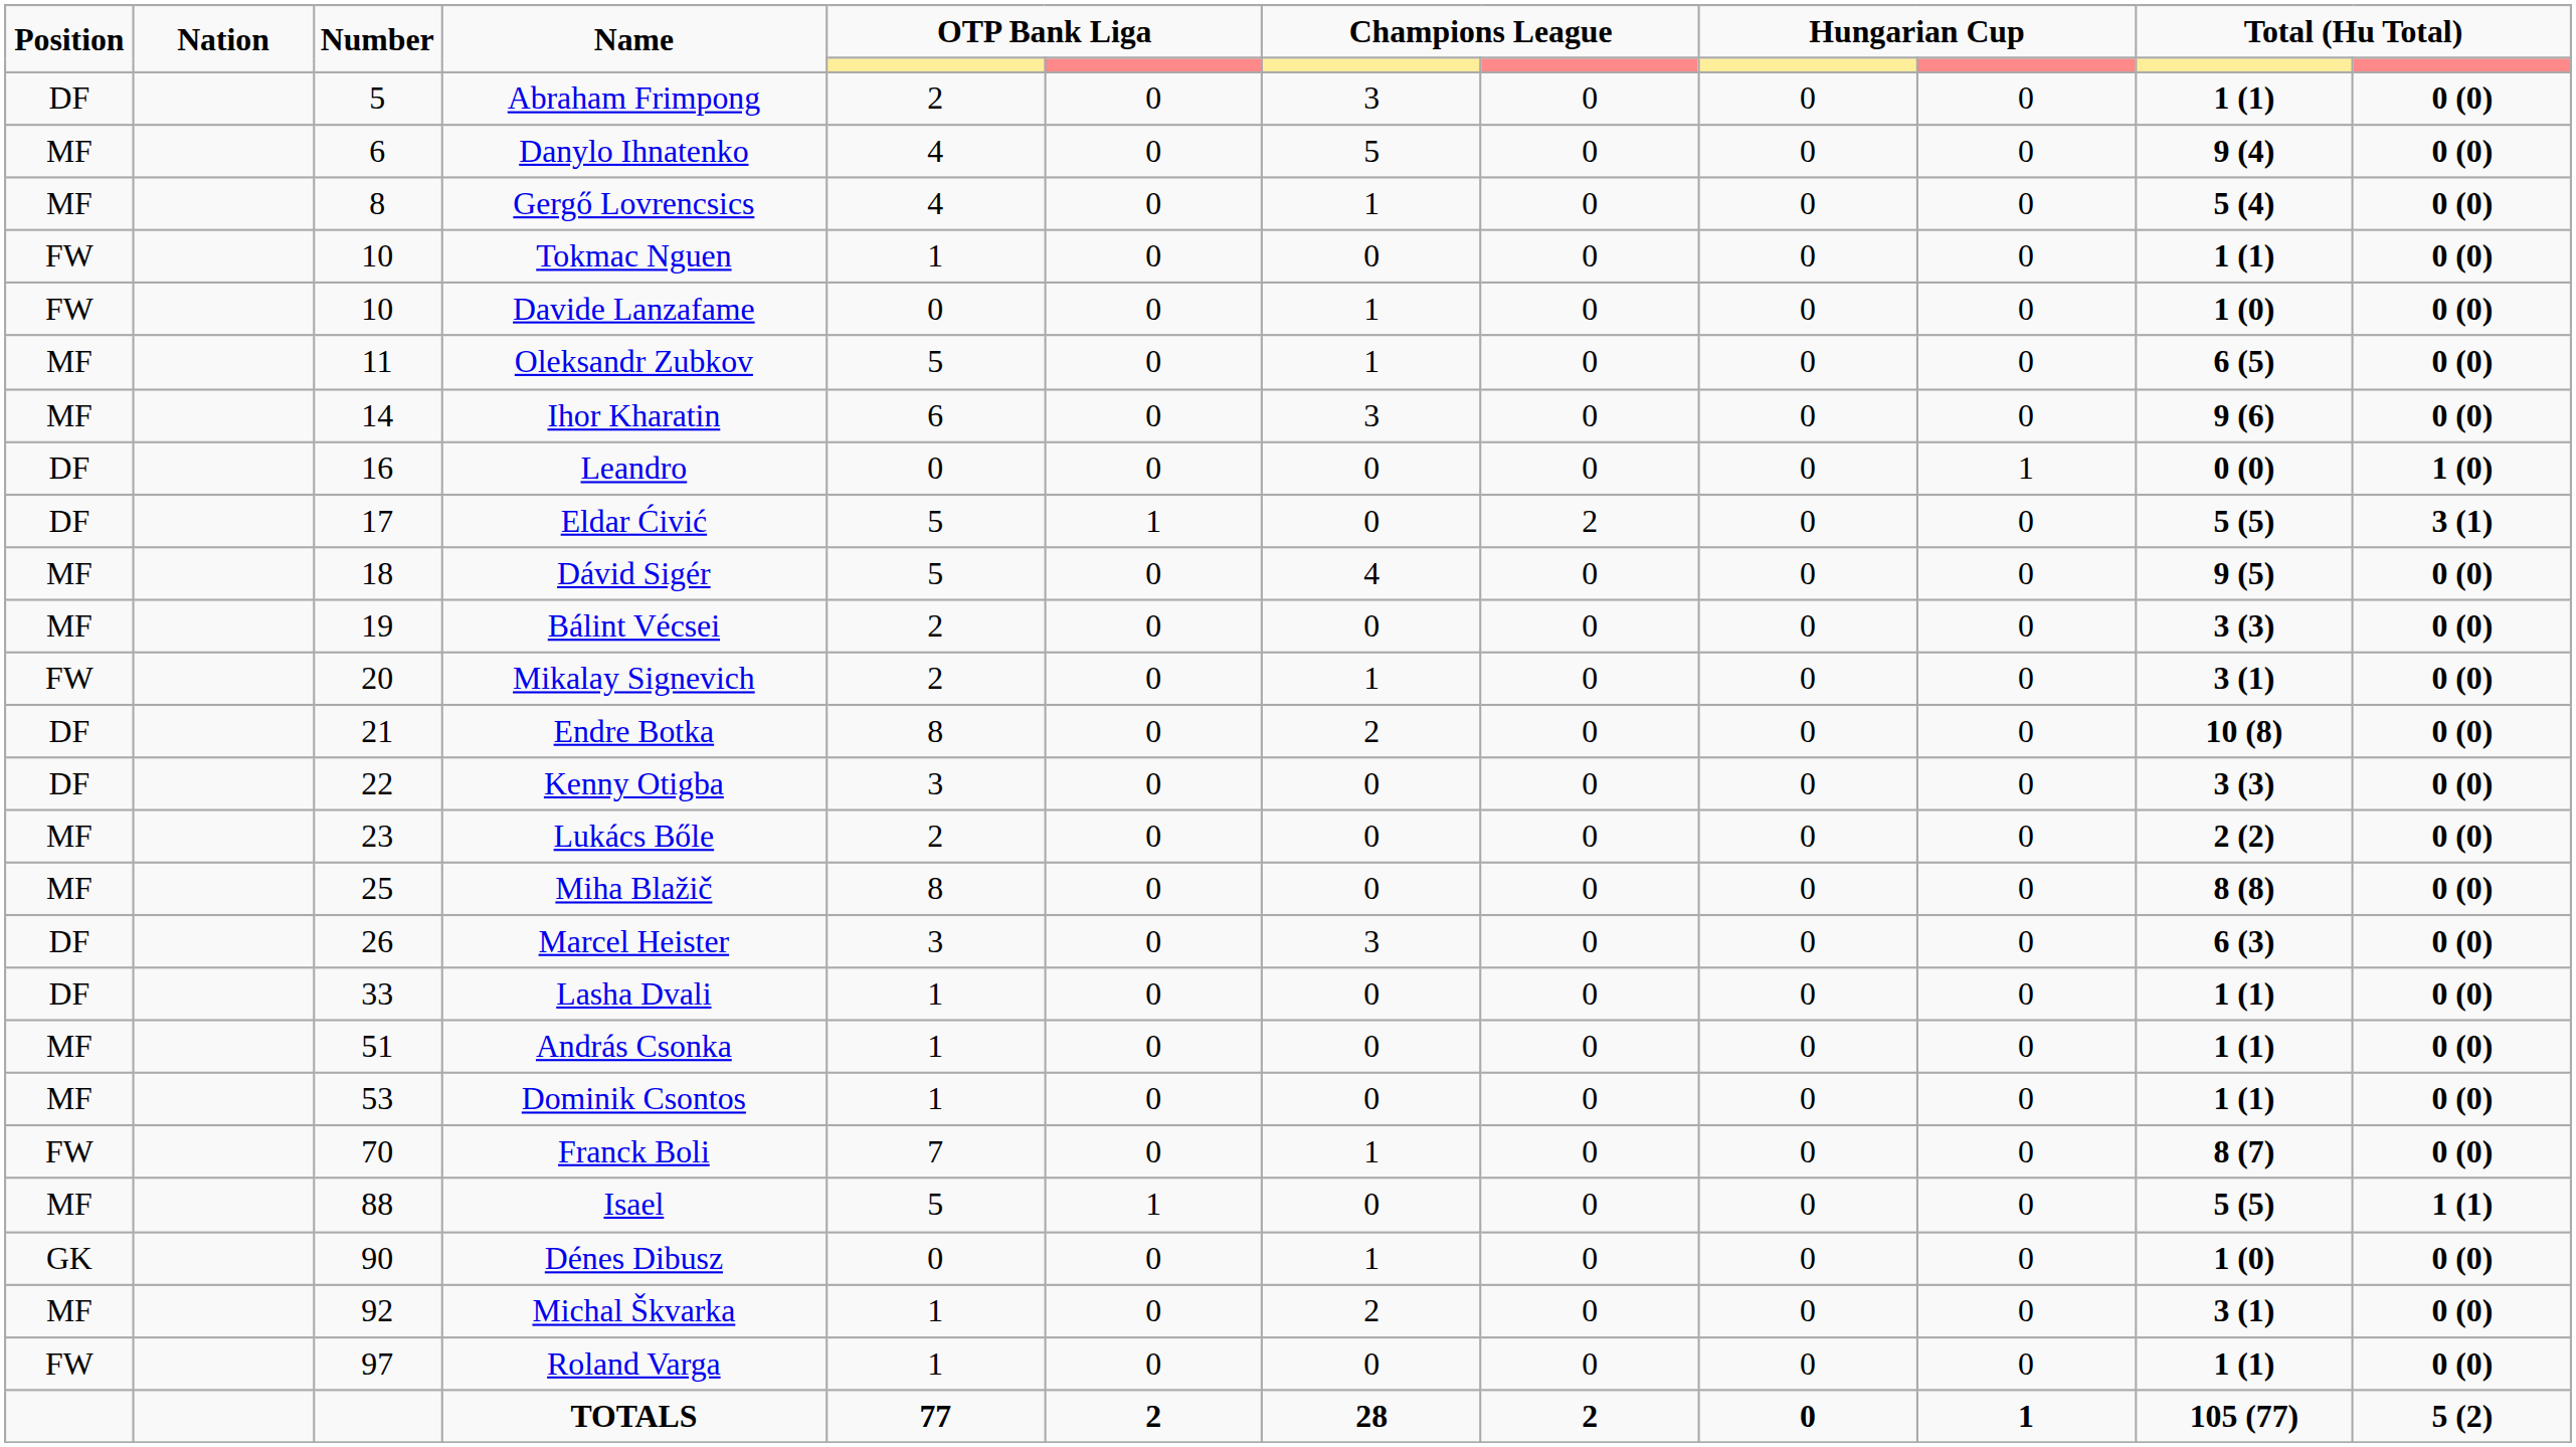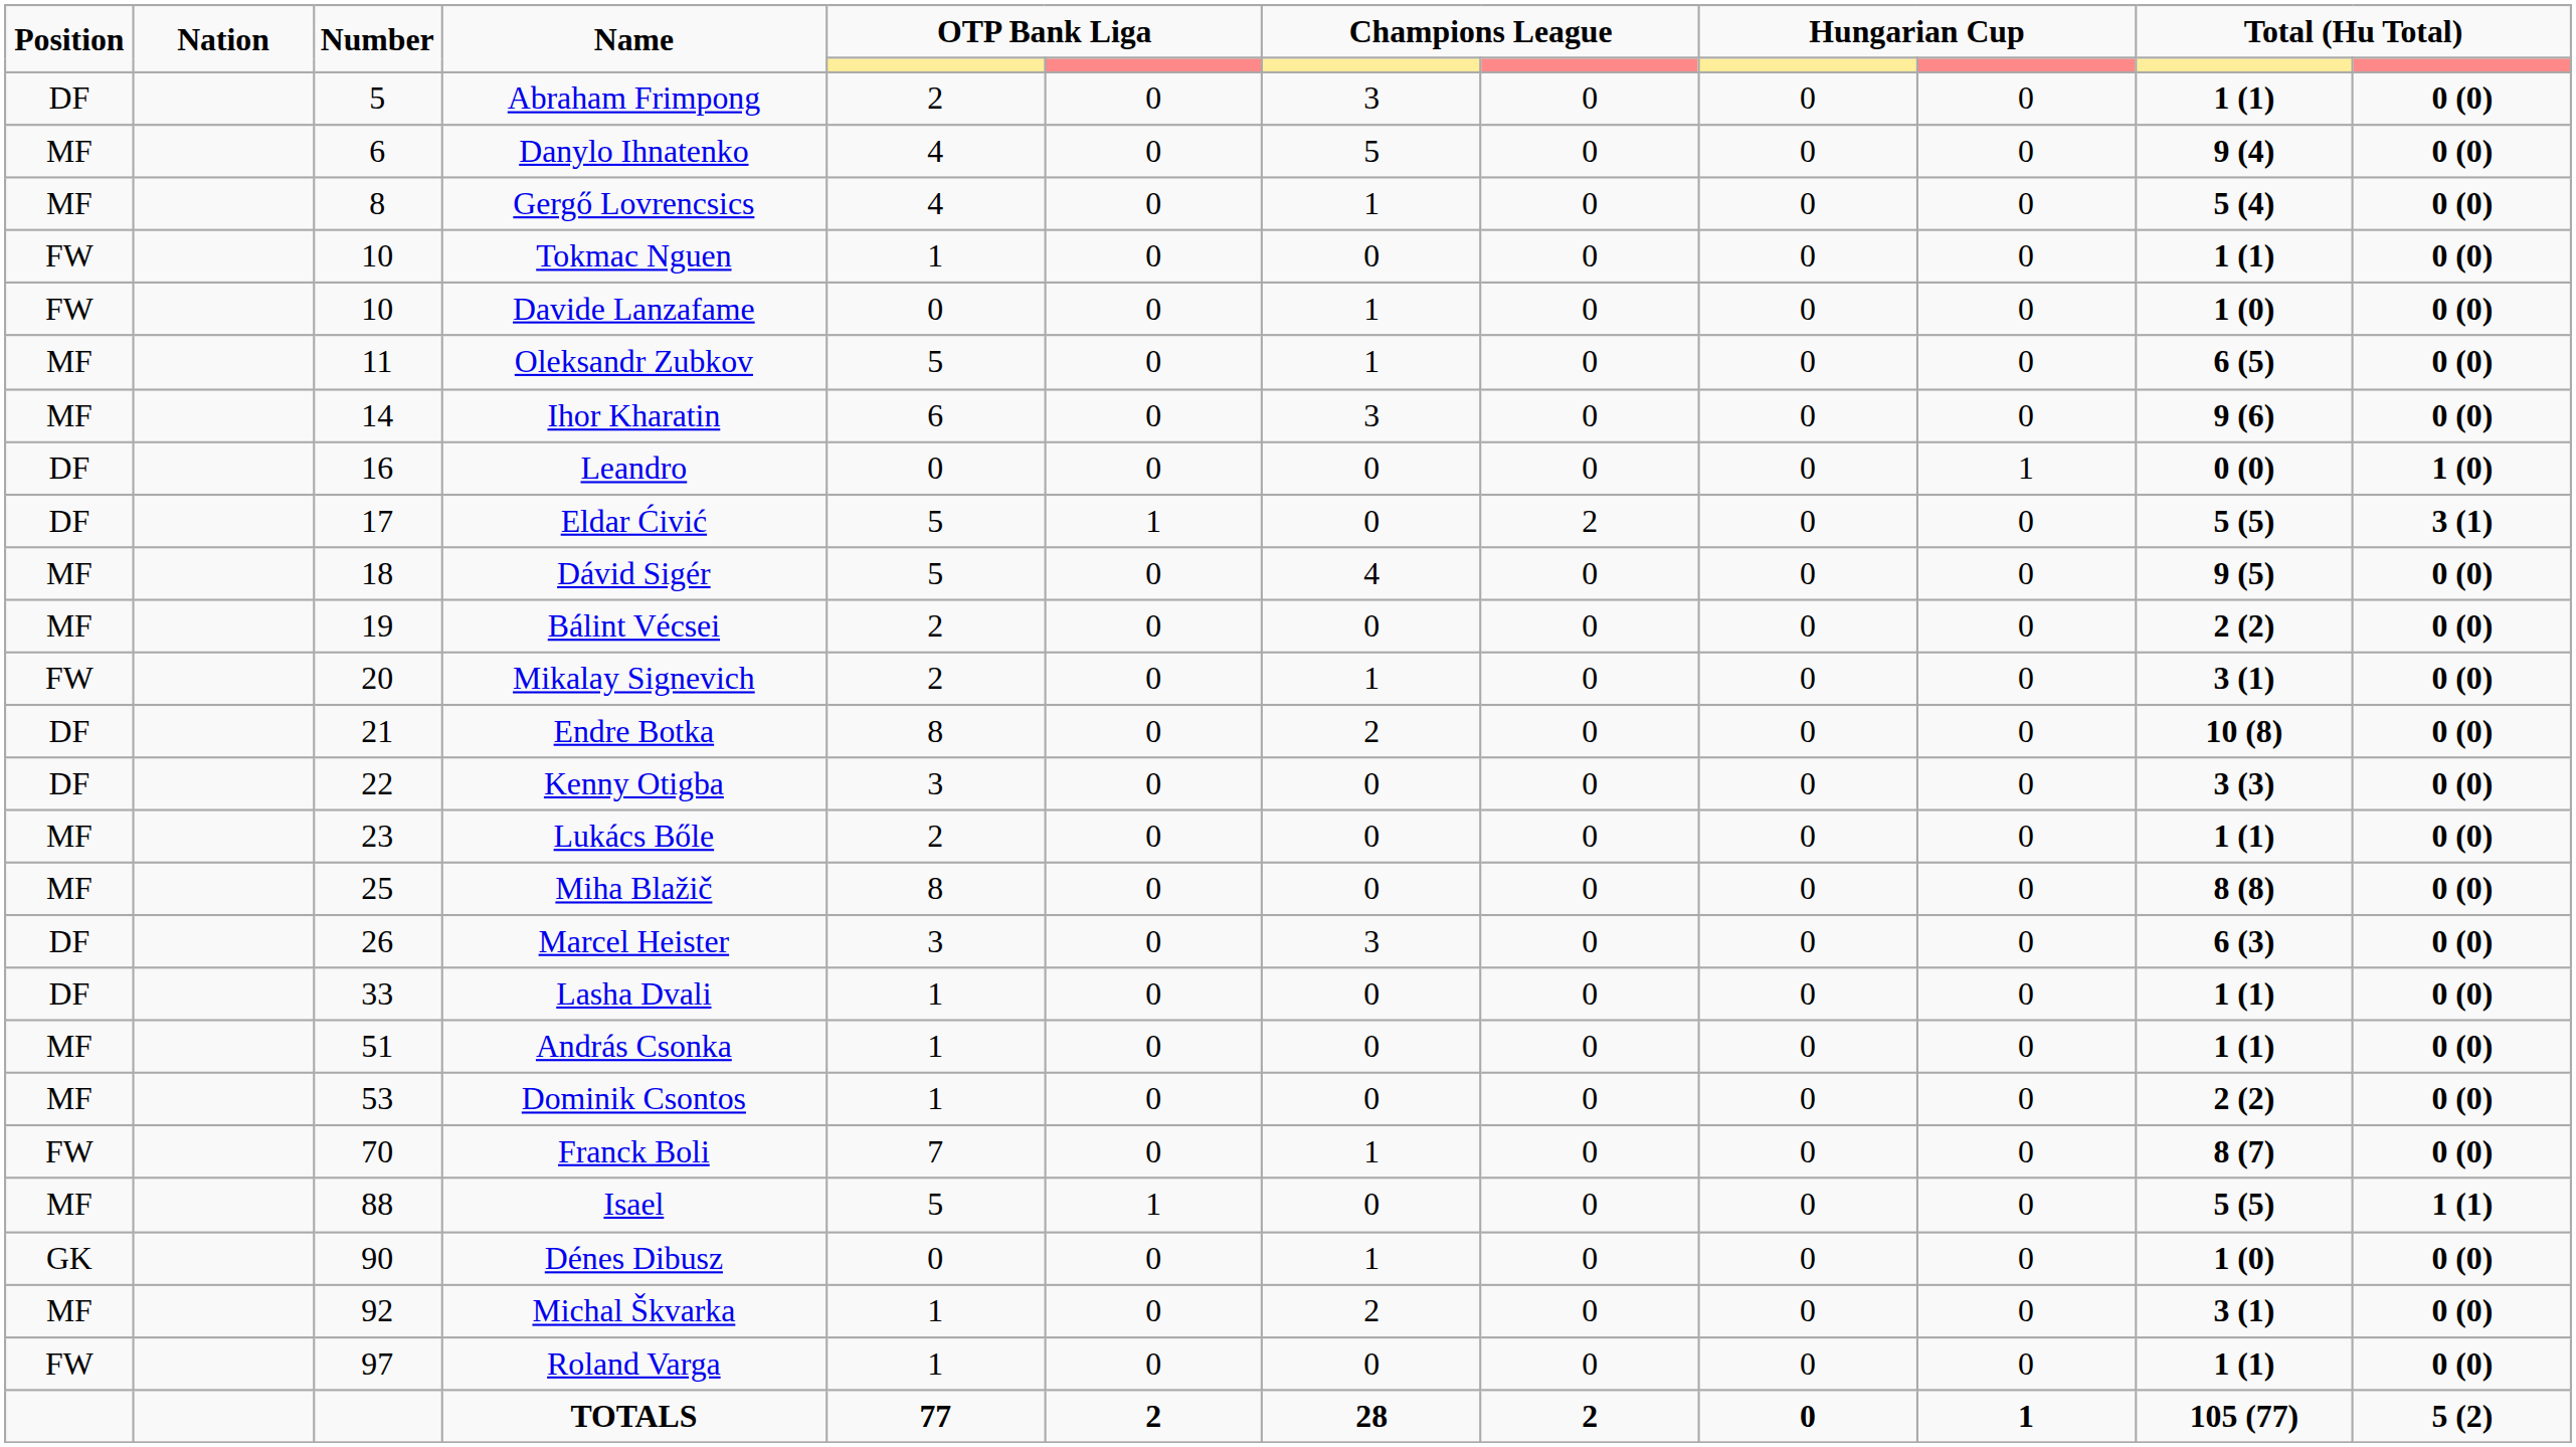Bálint Vécsei | column 11: 3 (3) -> 2 (2)
Lukács Bőle | column 11: 2 (2) -> 1 (1)
Dominik Csontos | column 11: 1 (1) -> 2 (2)
